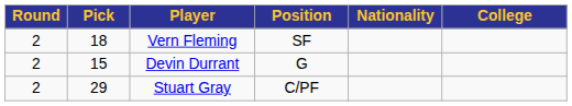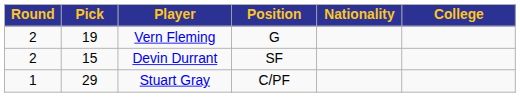Vern Fleming | Pick: 18 -> 19
Vern Fleming | Position: SF -> G
Devin Durrant | Position: G -> SF
Stuart Gray | Round: 2 -> 1
